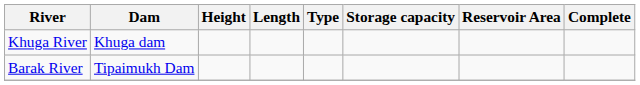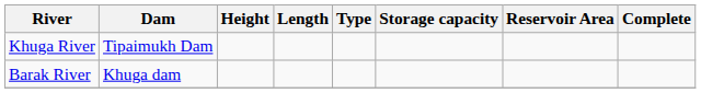Khuga River | Dam: Khuga dam -> Tipaimukh Dam
Barak River | Dam: Tipaimukh Dam -> Khuga dam
